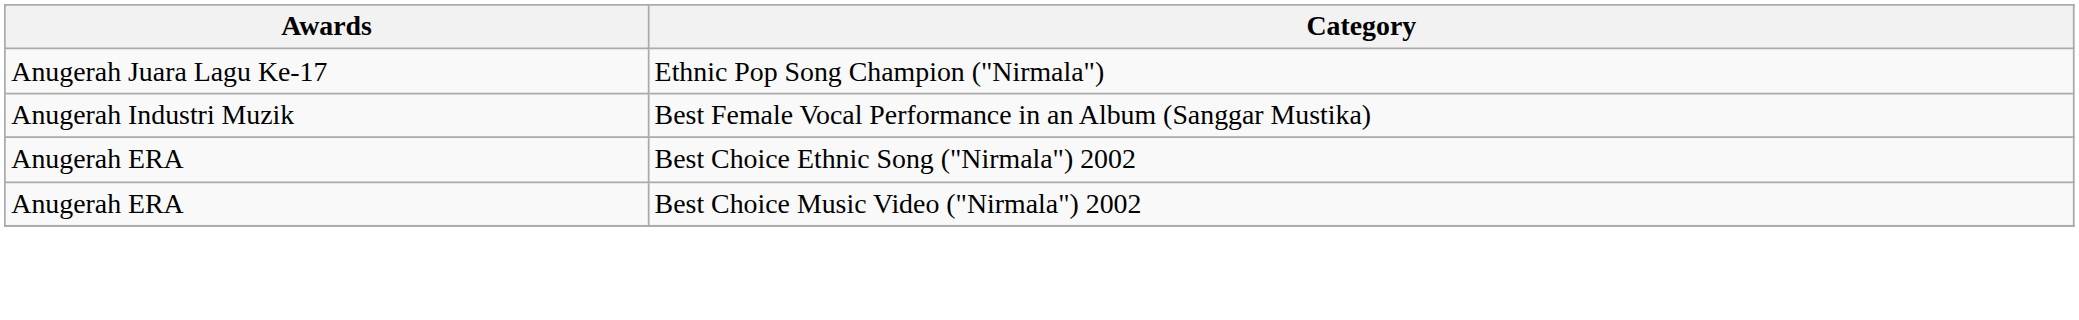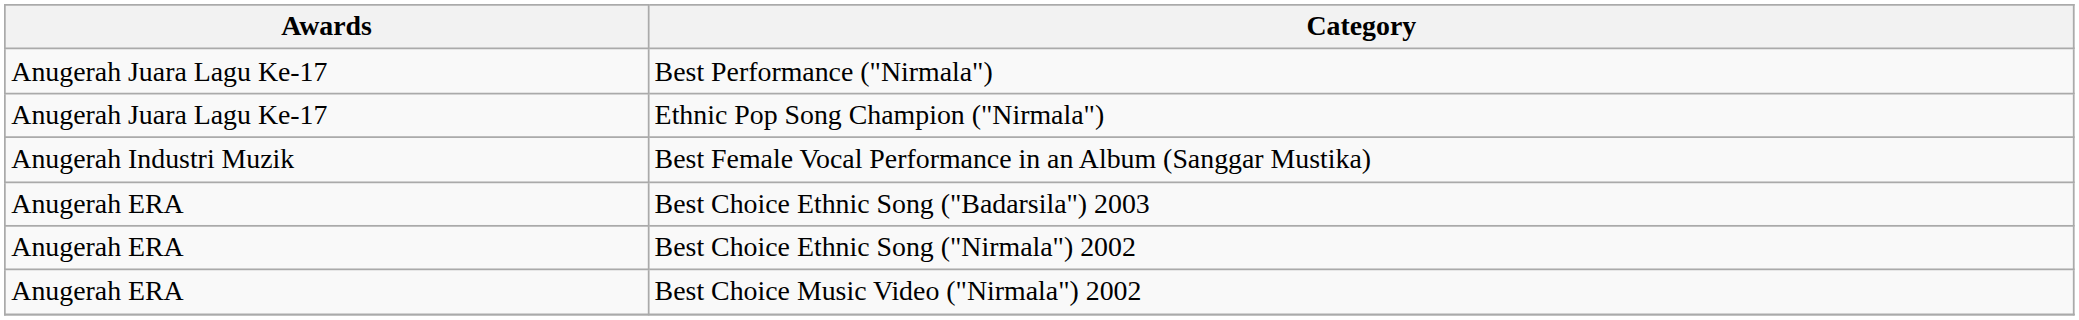+ row: Anugerah Juara Lagu Ke-17 | Best Performance ("Nirmala")
+ row: Anugerah ERA | Best Choice Ethnic Song ("Badarsila") 2003
